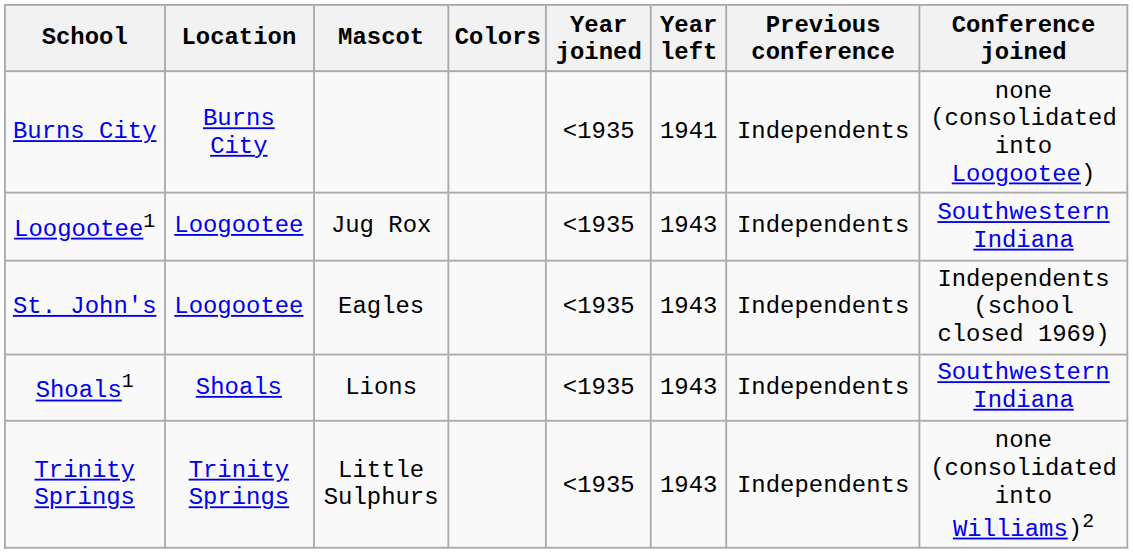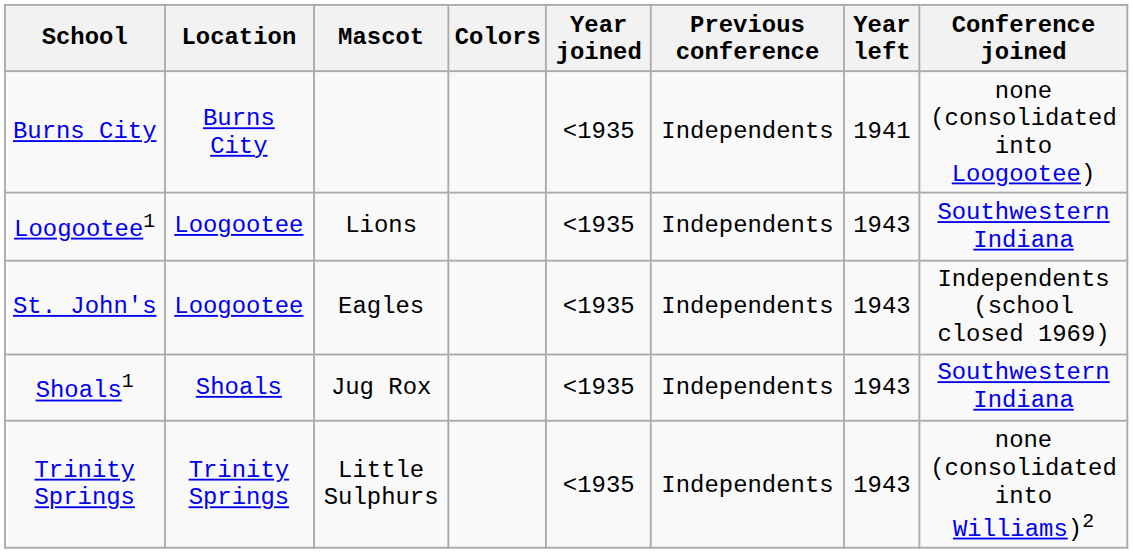columns swapped: Previous conference <-> Year left
Loogootee1 | Mascot: Jug Rox -> Lions
Shoals1 | Mascot: Lions -> Jug Rox
